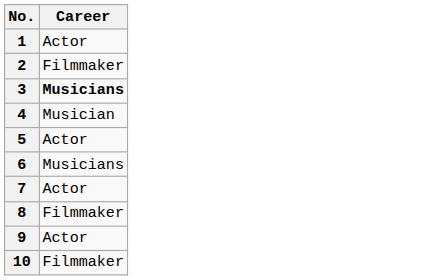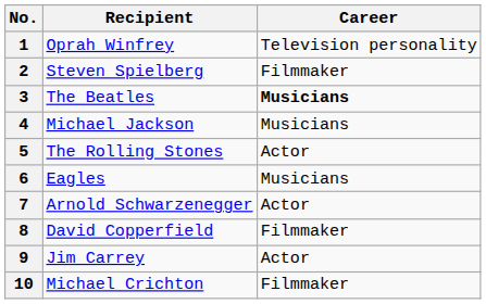+ column: Recipient | Oprah Winfrey | Steven Spielberg | The Beatles | Michael Jackson | The Rolling Stones | Eagles | Arnold Schwarzenegger | David Copperfield | Jim Carrey | Michael Crichton
1 | Career: Actor -> Television personality
4 | Career: Musician -> Musicians
